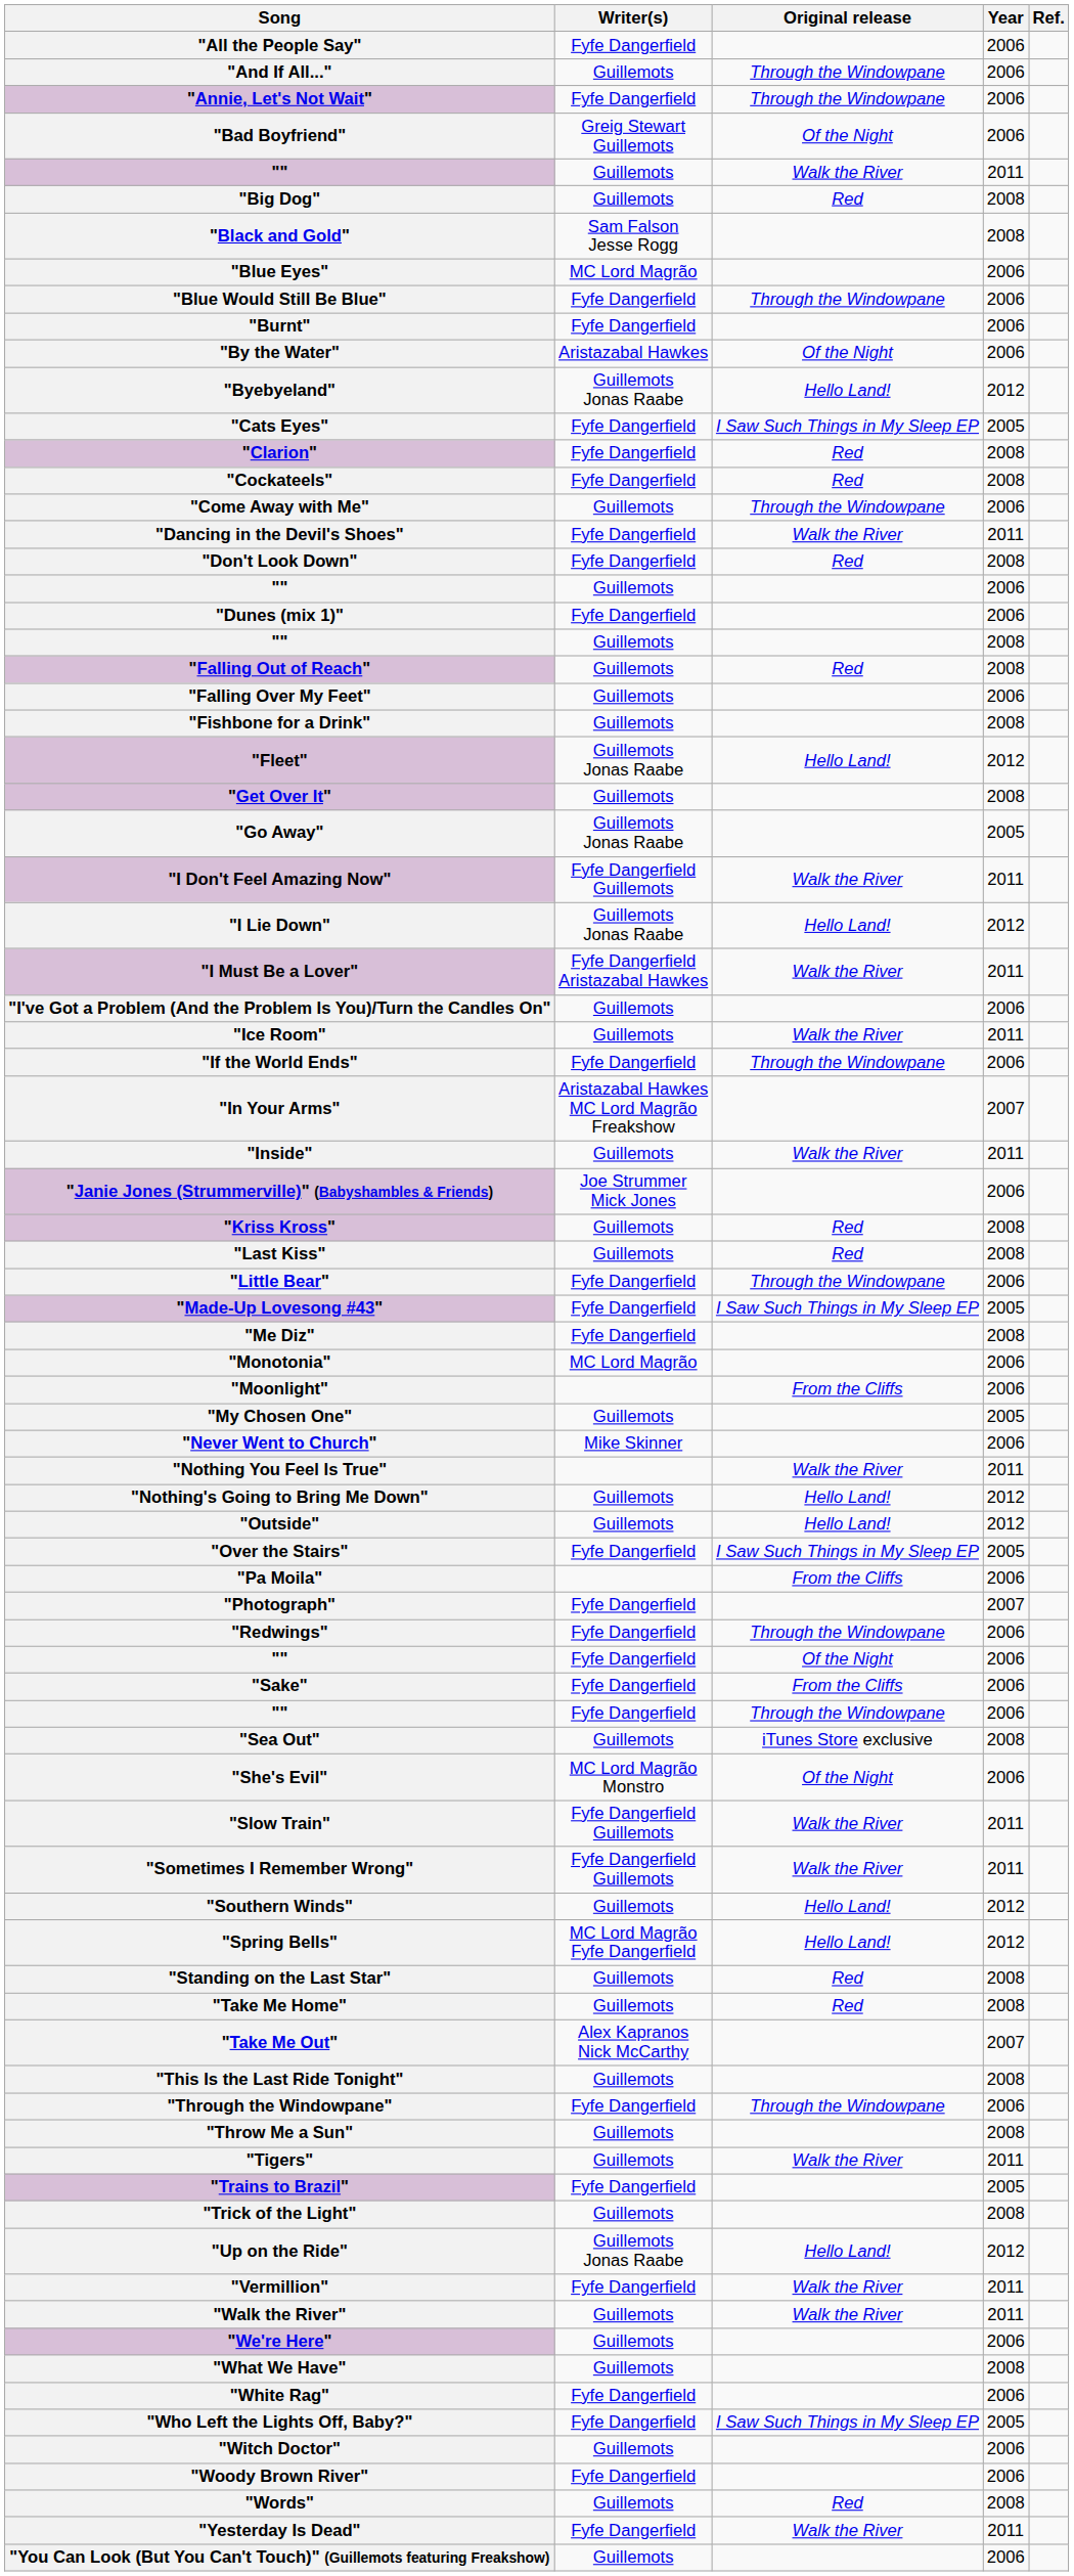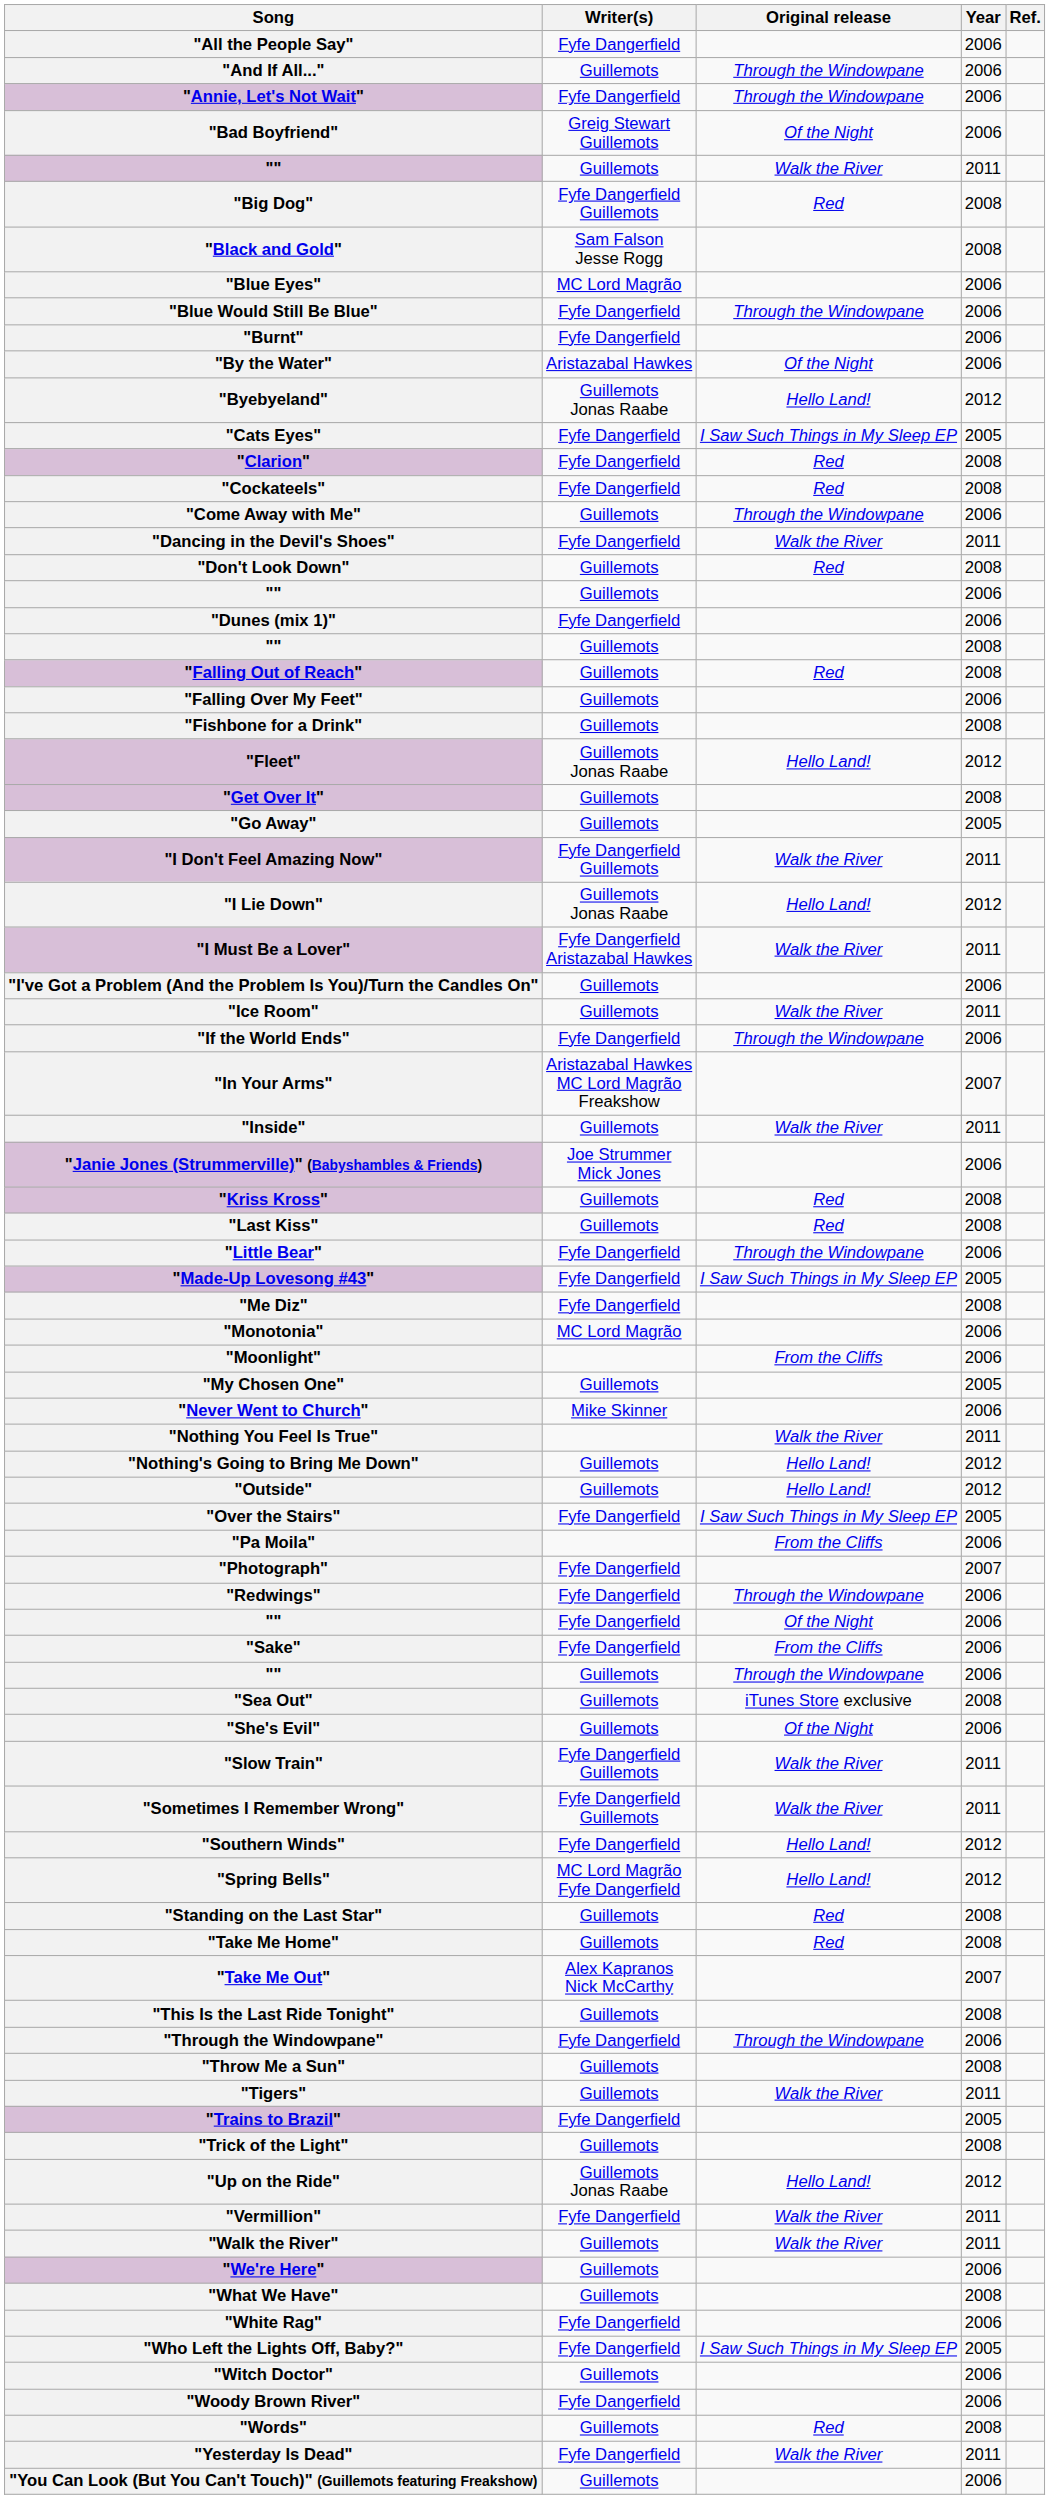"Big Dog" | Writer(s): Guillemots -> Fyfe Dangerfield Guillemots
"Don't Look Down" | Writer(s): Fyfe Dangerfield -> Guillemots
"Go Away" | Writer(s): Guillemots Jonas Raabe -> Guillemots
"" / Through the Windowpane | Writer(s): Fyfe Dangerfield -> Guillemots
"She's Evil" | Writer(s): MC Lord Magrão Monstro -> Guillemots
"Southern Winds" | Writer(s): Guillemots -> Fyfe Dangerfield
